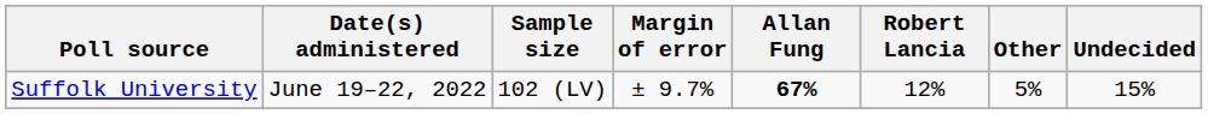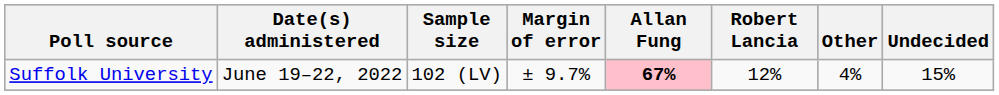Suffolk University | Allan Fung: no background -> pink background
Suffolk University | Other: 5% -> 4%
